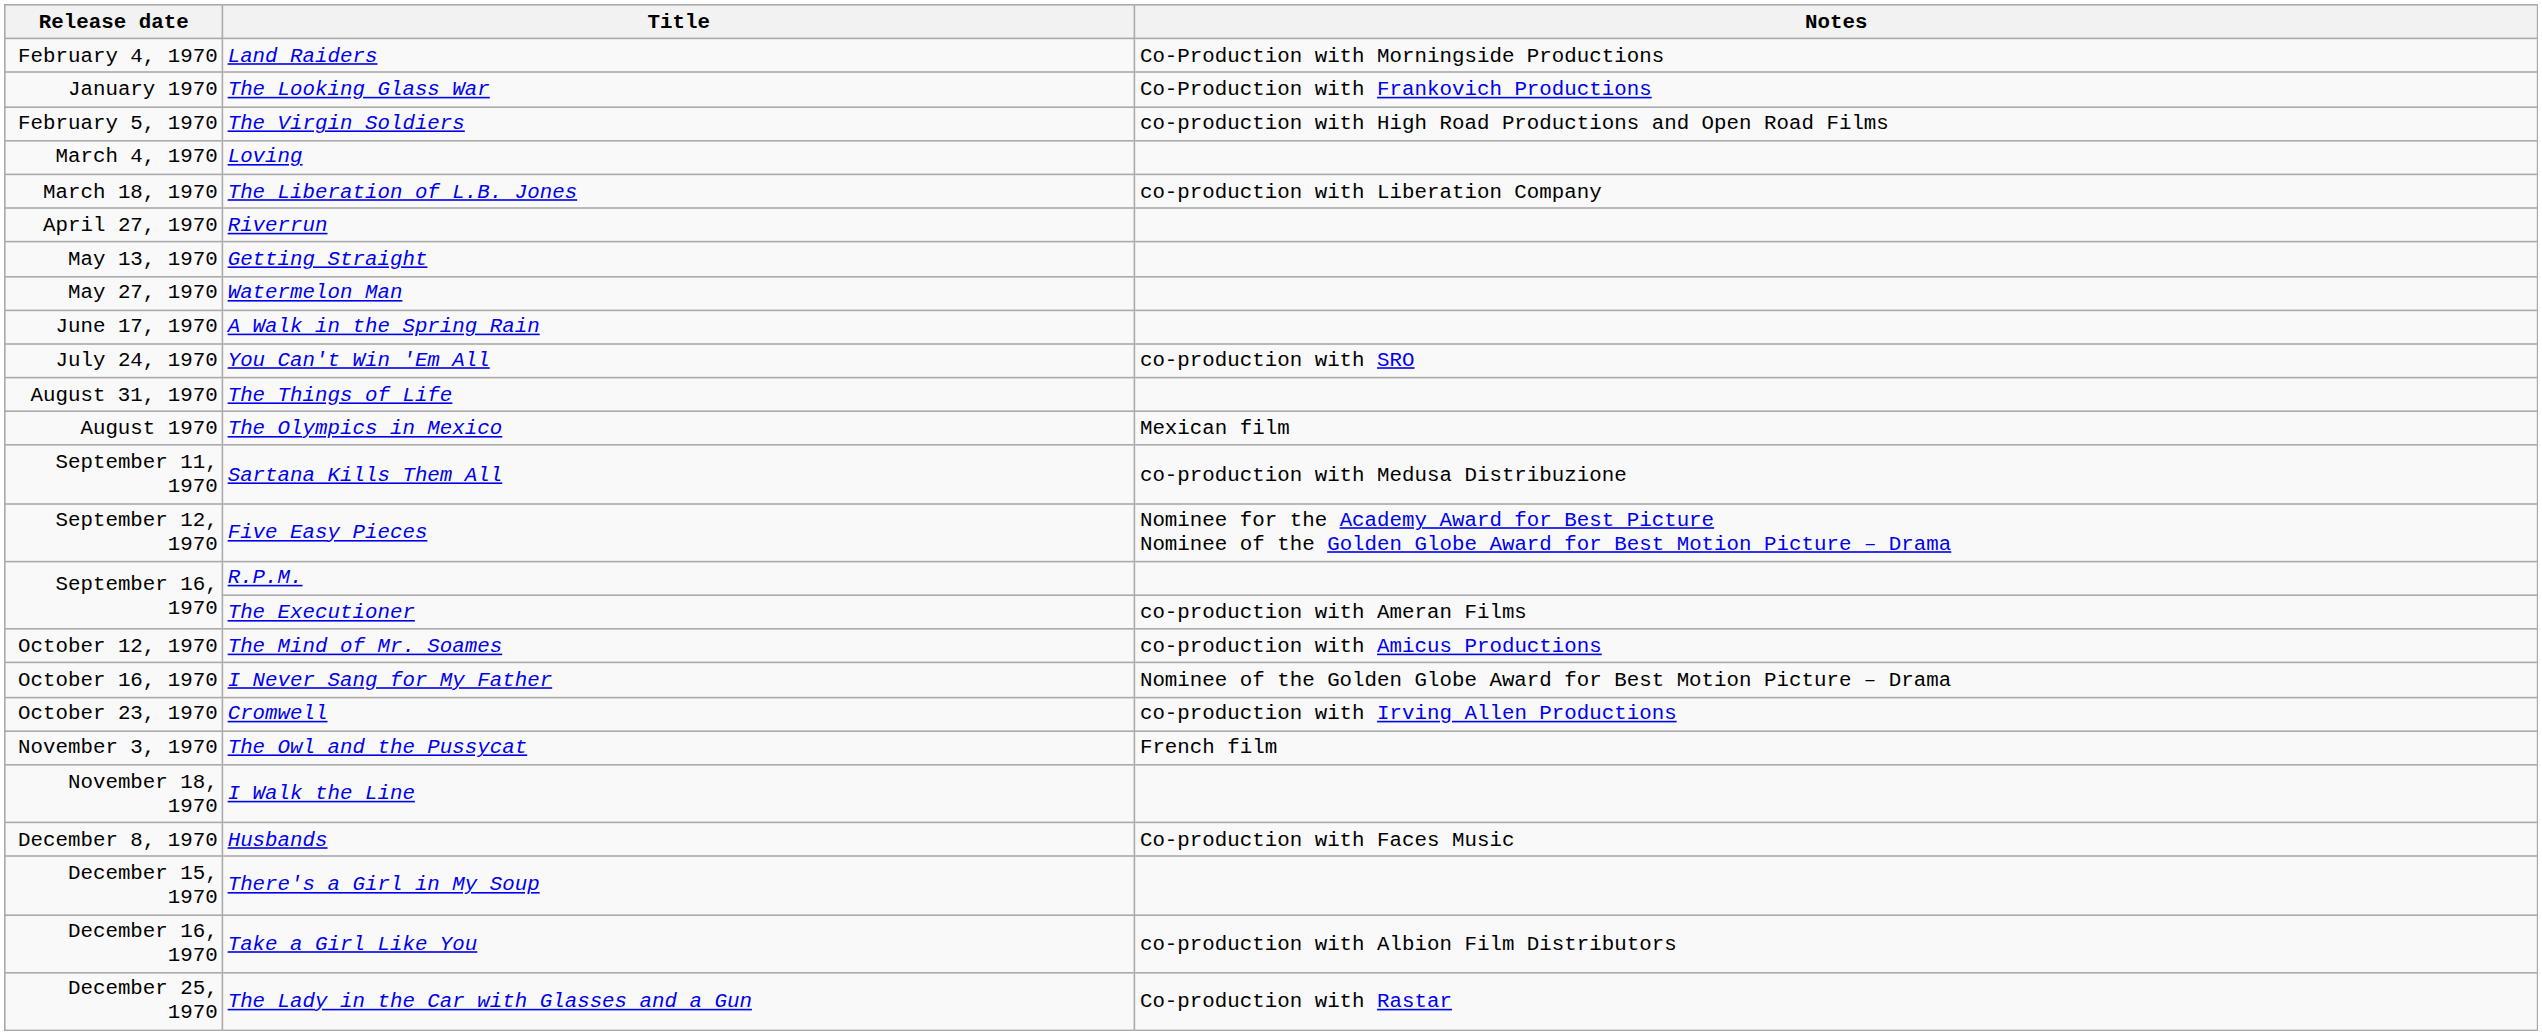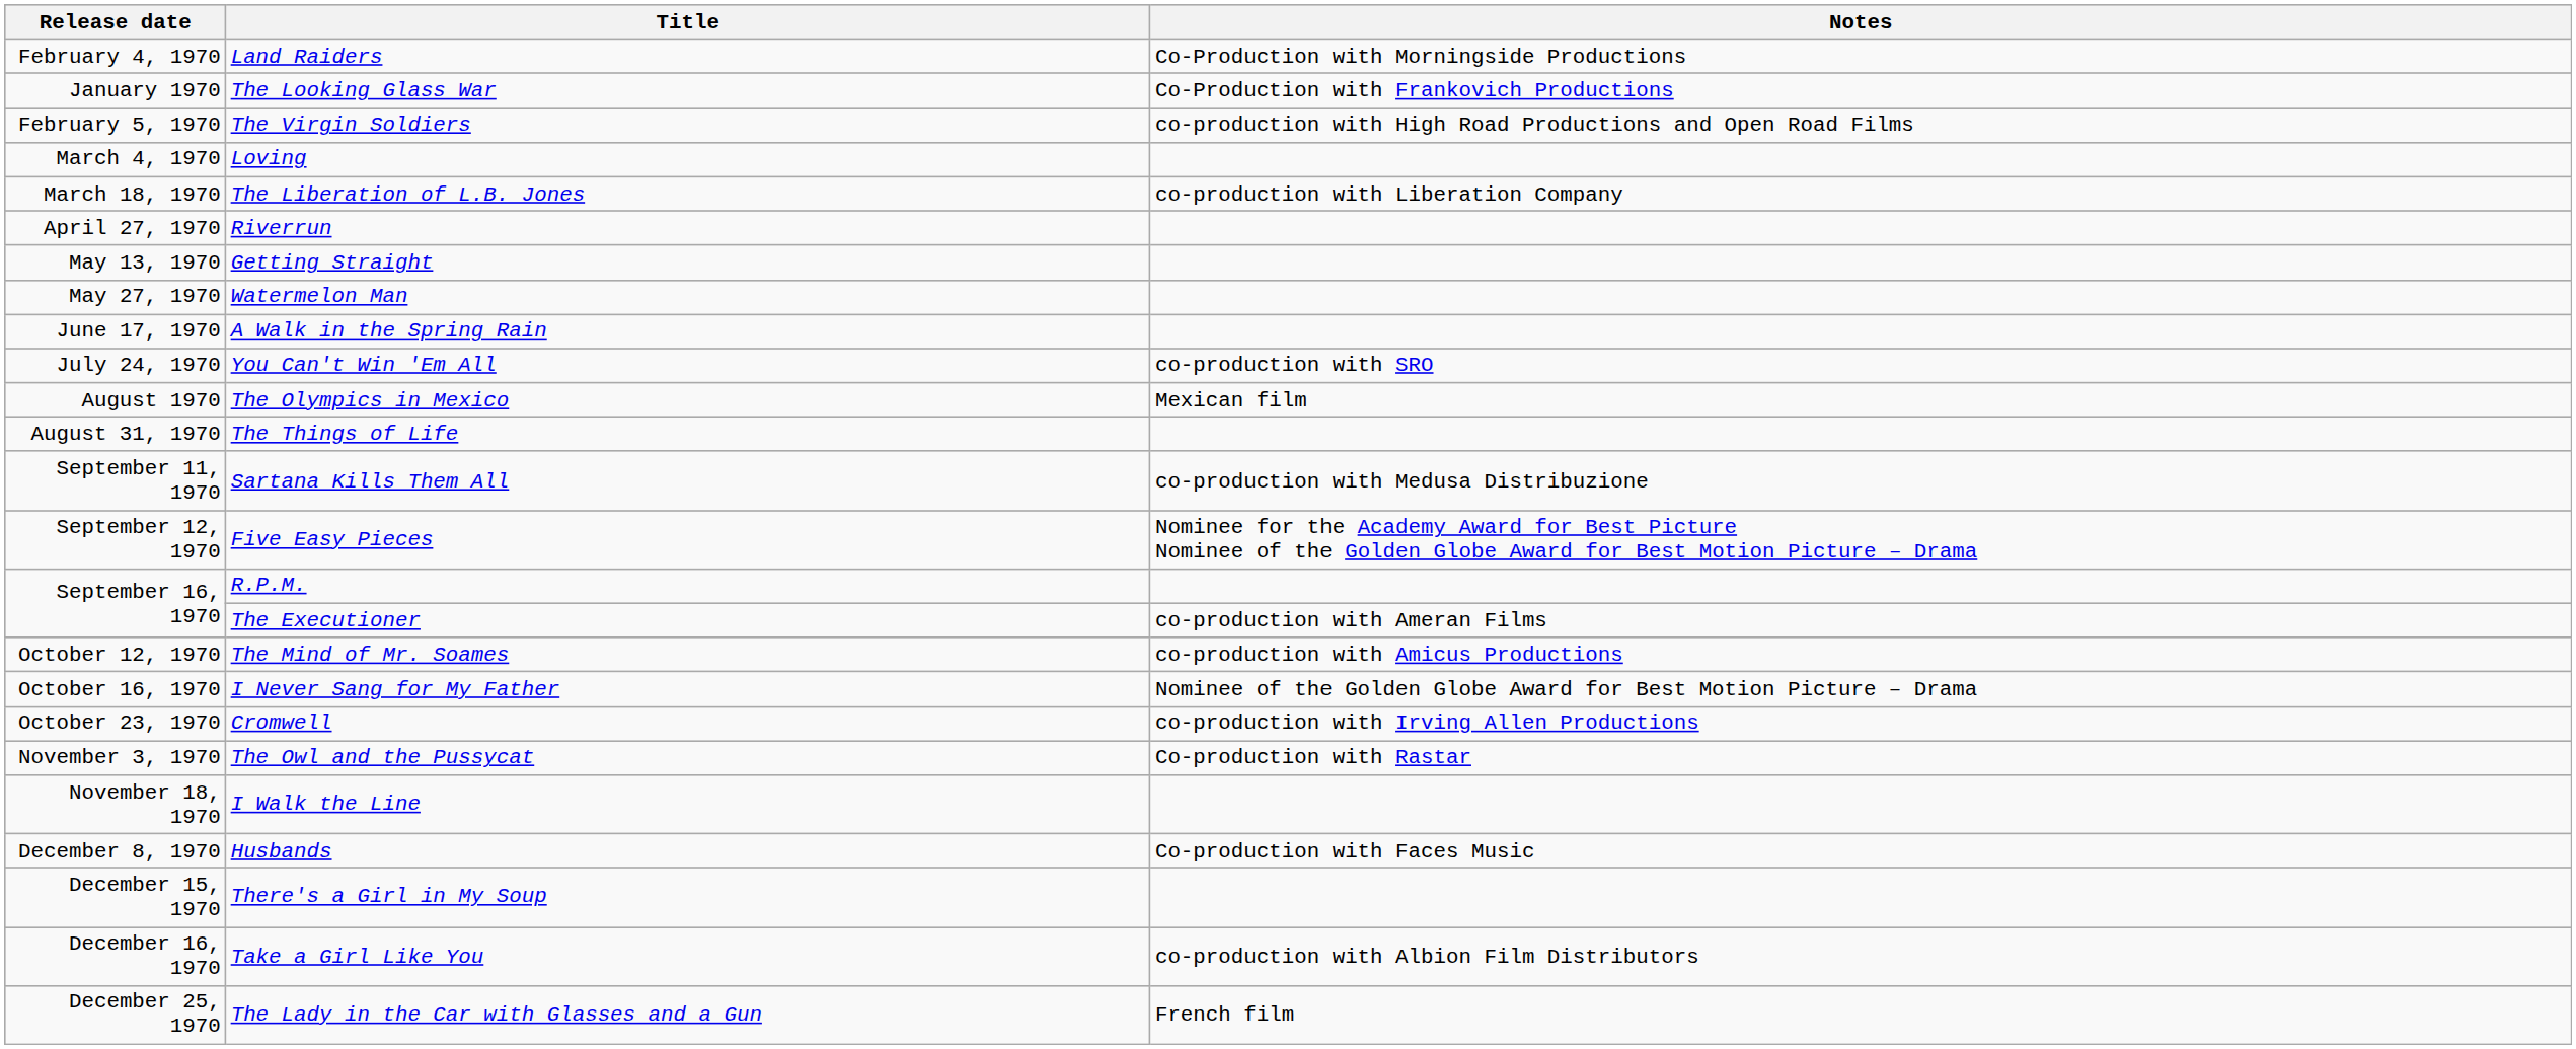rows swapped: The Things of Life <-> The Olympics in Mexico
The Owl and the Pussycat | Notes: French film -> Co-production with Rastar
The Lady in the Car with Glasses and a Gun | Notes: Co-production with Rastar -> French film
